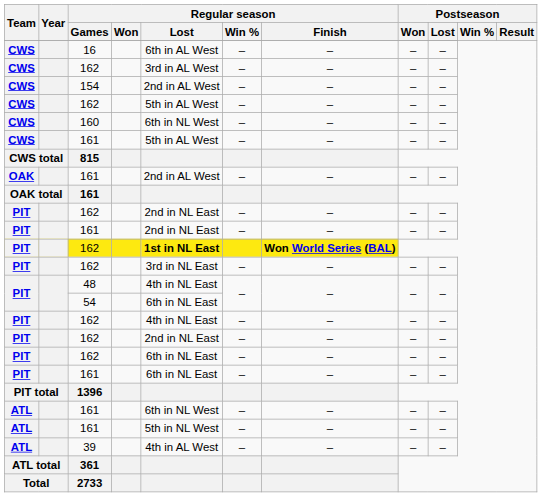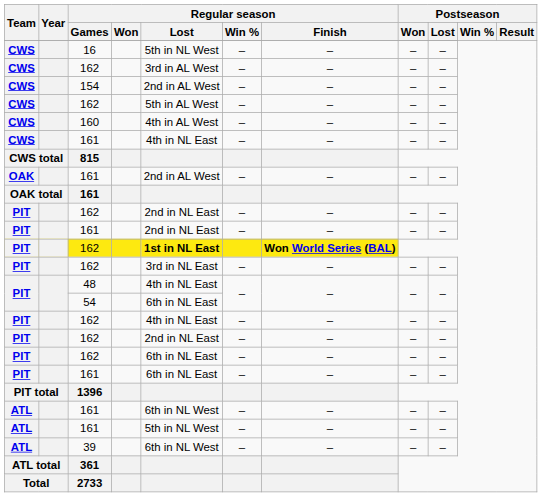16 | Regular season / Lost: 6th in AL West -> 5th in NL West
160 | Regular season / Lost: 6th in NL West -> 4th in AL West
CWS / 161 | Regular season / Lost: 5th in AL West -> 4th in NL East
39 | Regular season / Lost: 4th in AL West -> 6th in NL West
